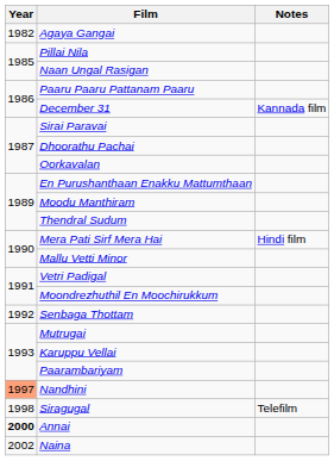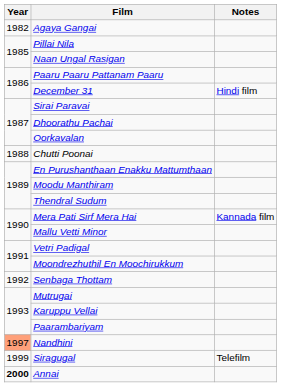December 31 | Notes: Kannada film -> Hindi film
+ row: 1988 | Chutti Poonai
Mera Pati Sirf Mera Hai | Notes: Hindi film -> Kannada film
Siragugal | Year: 1998 -> 1999
- row: 2002 | Naina
